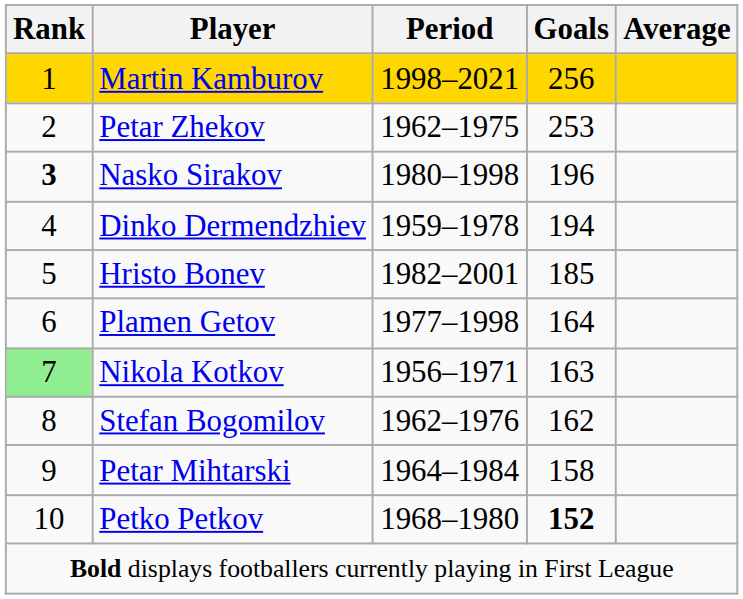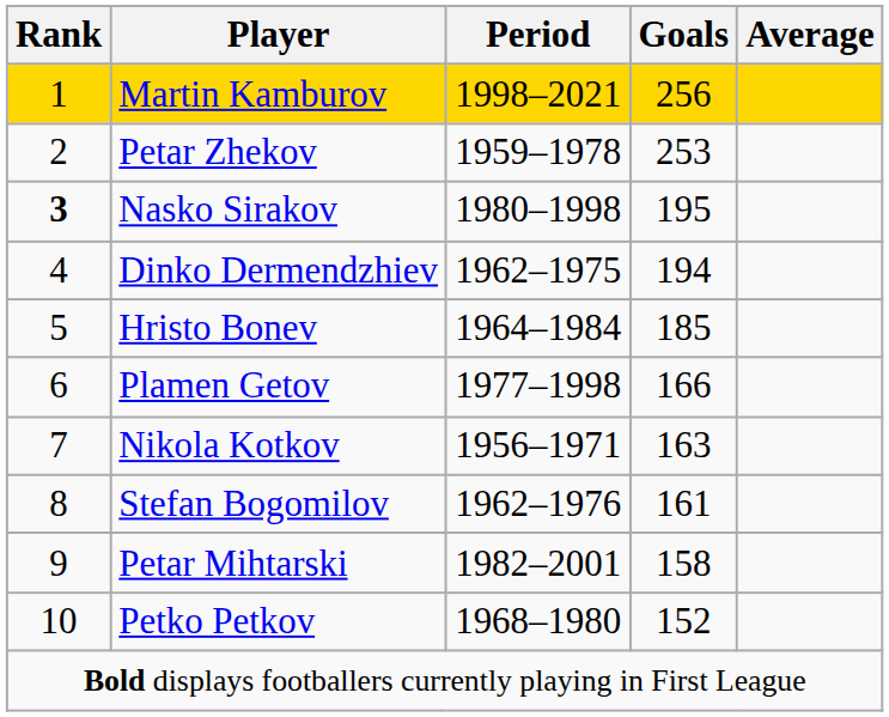Petar Zhekov | Period: 1962–1975 -> 1959–1978
Nasko Sirakov | Goals: 196 -> 195
Dinko Dermendzhiev | Period: 1959–1978 -> 1962–1975
Hristo Bonev | Period: 1982–2001 -> 1964–1984
Plamen Getov | Goals: 164 -> 166
Nikola Kotkov | Rank: lightgreen background -> no background
Stefan Bogomilov | Goals: 162 -> 161
Petar Mihtarski | Period: 1964–1984 -> 1982–2001
Petko Petkov | Goals: bold -> normal
